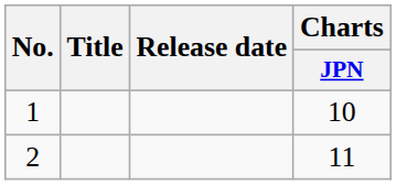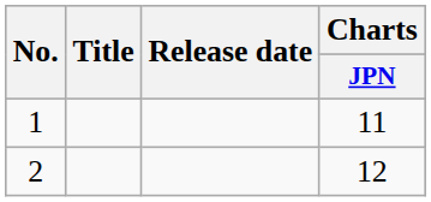1 | Charts / JPN: 10 -> 11
2 | Charts / JPN: 11 -> 12
